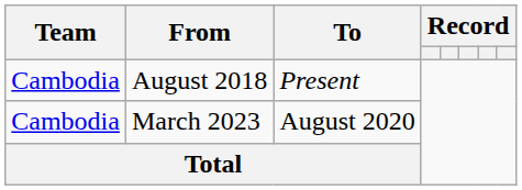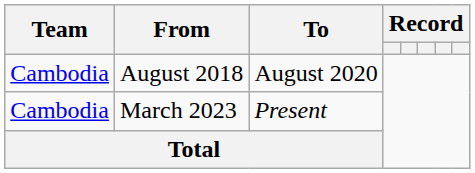August 2018 | To: Present -> August 2020
March 2023 | To: August 2020 -> Present
